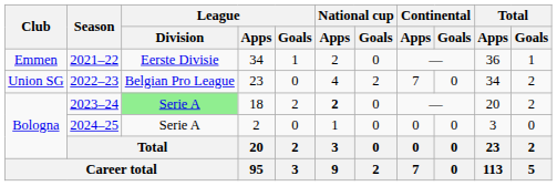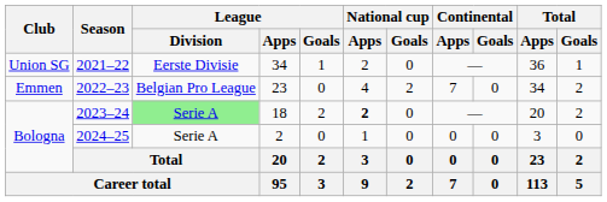2021–22 | Club: Emmen -> Union SG
2022–23 | Club: Union SG -> Emmen
